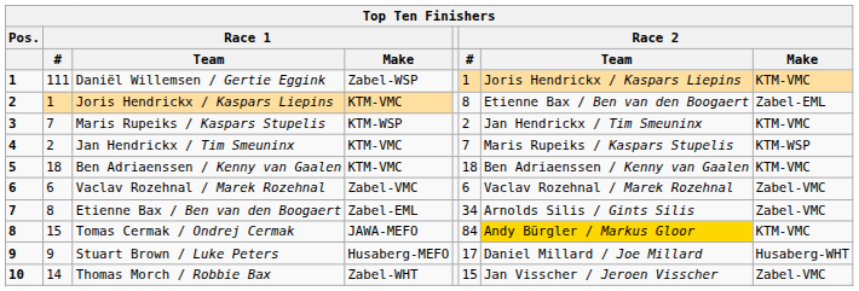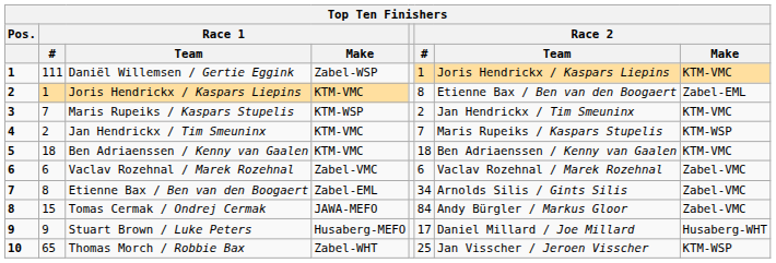Tomas Cermak / Ondrej Cermak | Race 2 / Team: gold background -> no background
Tomas Cermak / Ondrej Cermak | Race 2 / Make: KTM-VMC -> Zabel-VMC
Thomas Morch / Robbie Bax | Race 1 / #: 14 -> 65
Thomas Morch / Robbie Bax | Race 2 / #: 15 -> 25
Thomas Morch / Robbie Bax | Race 2 / Make: Zabel-VMC -> KTM-WSP
